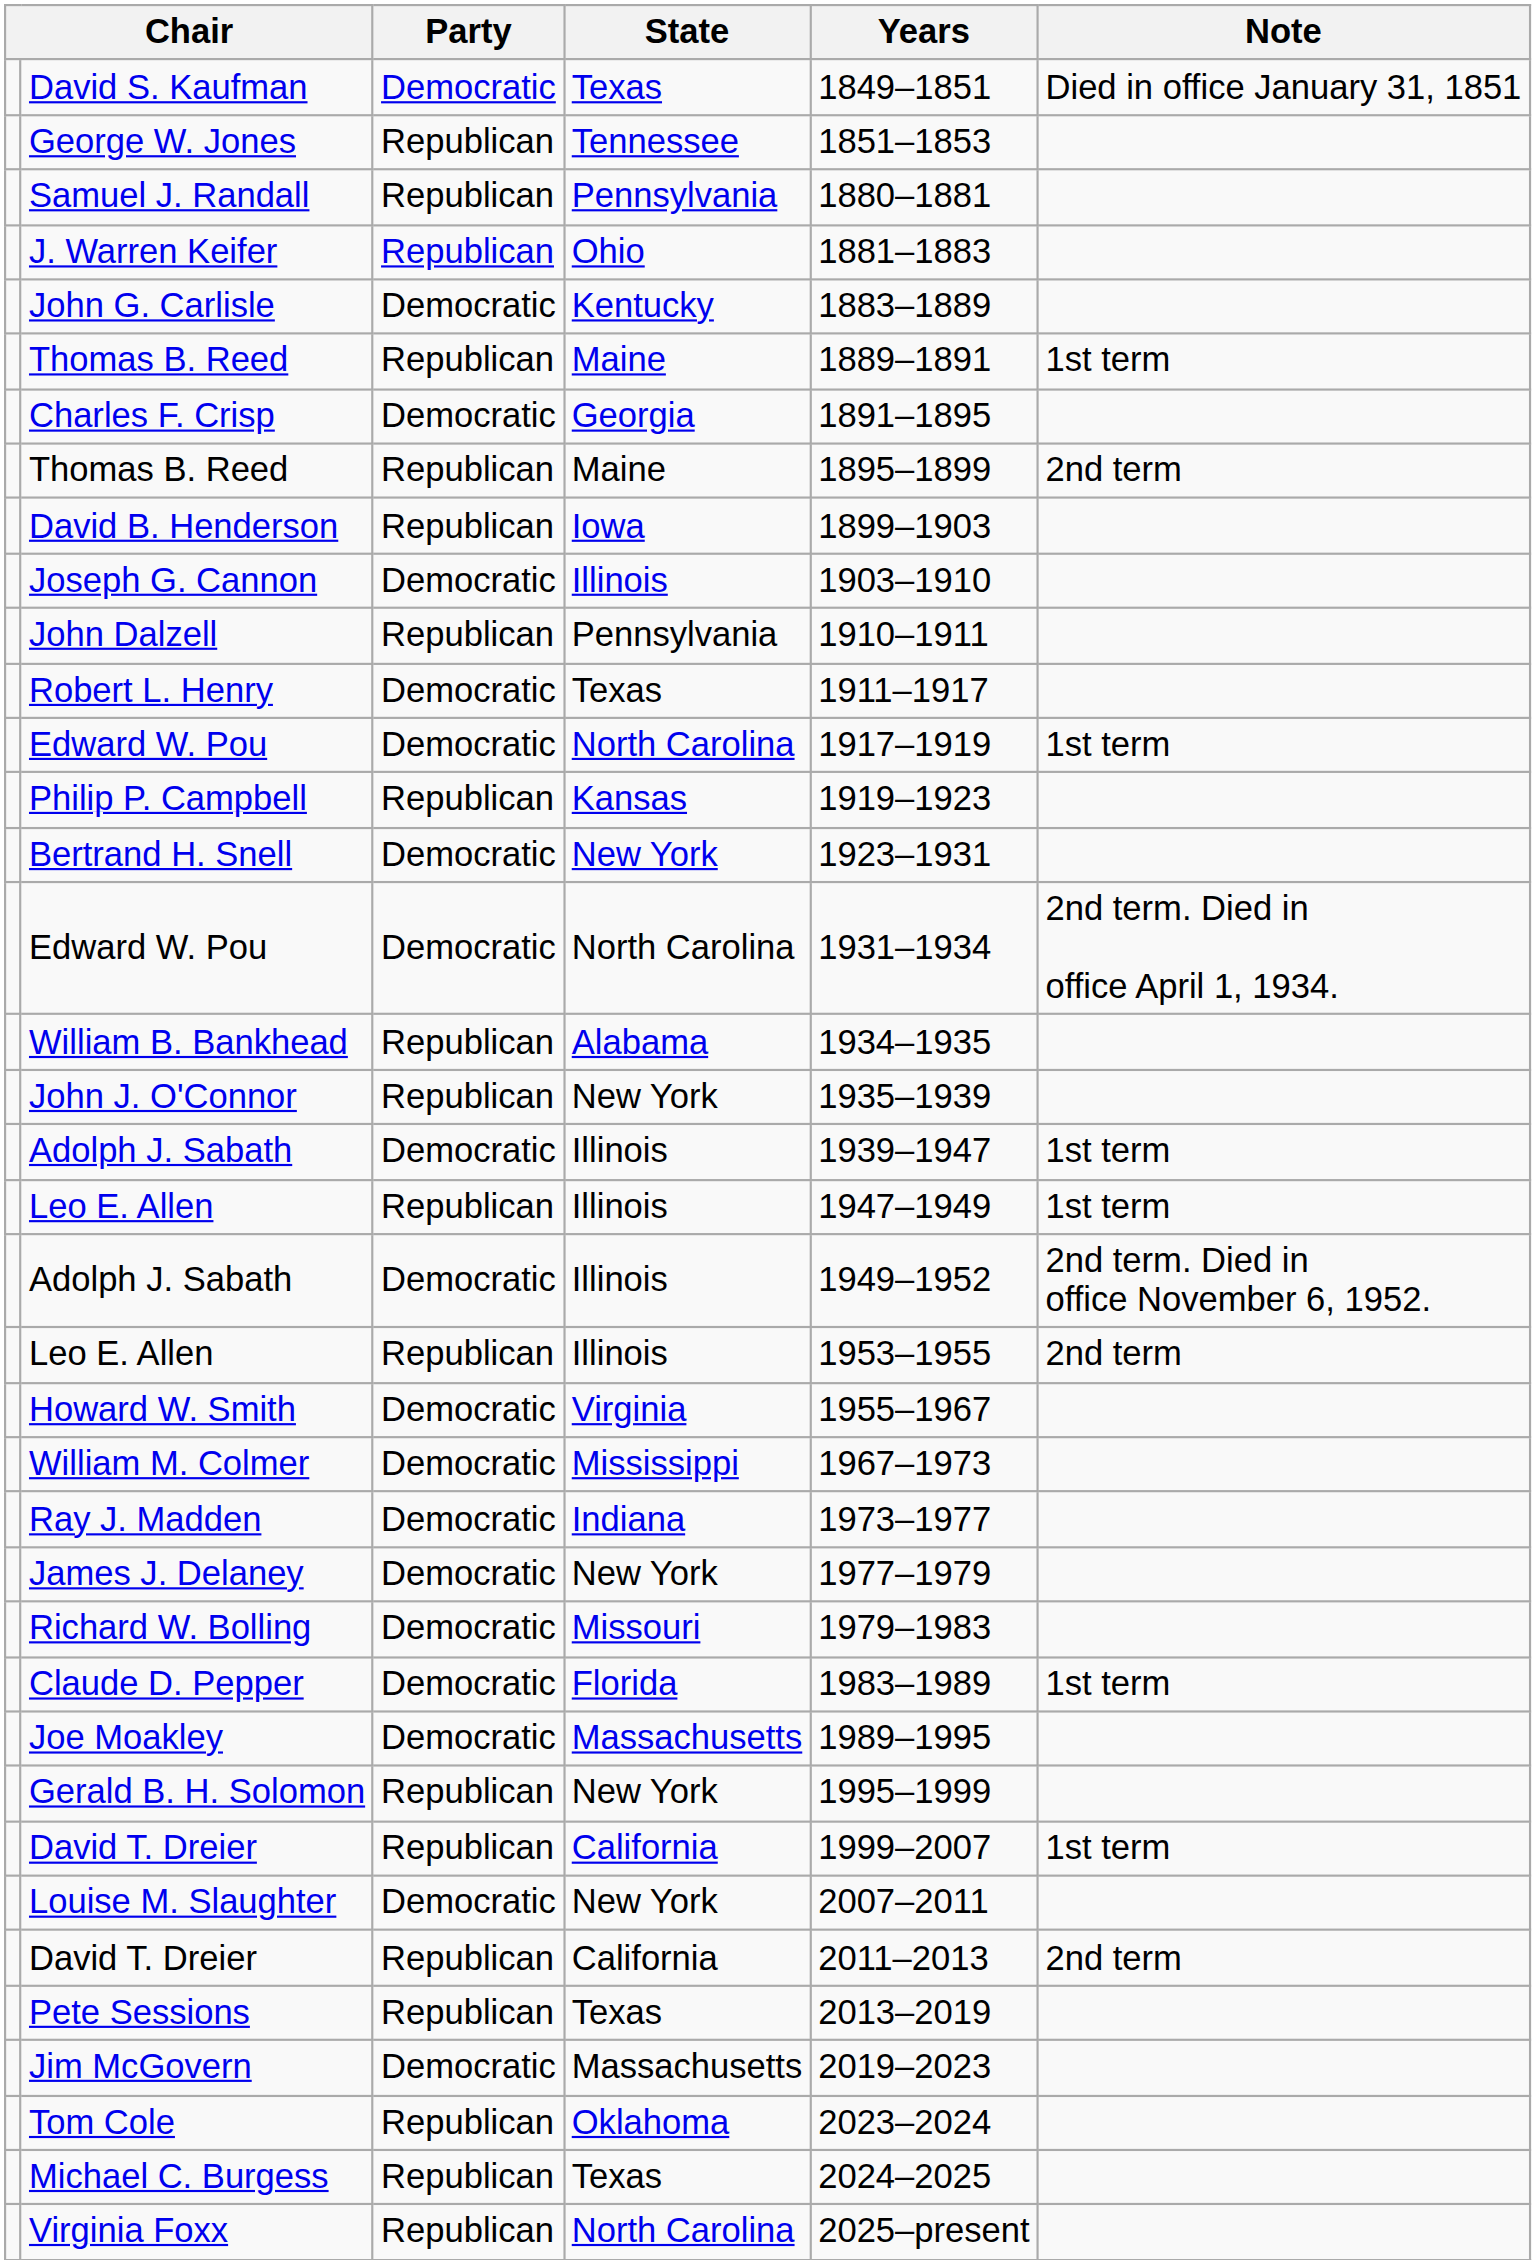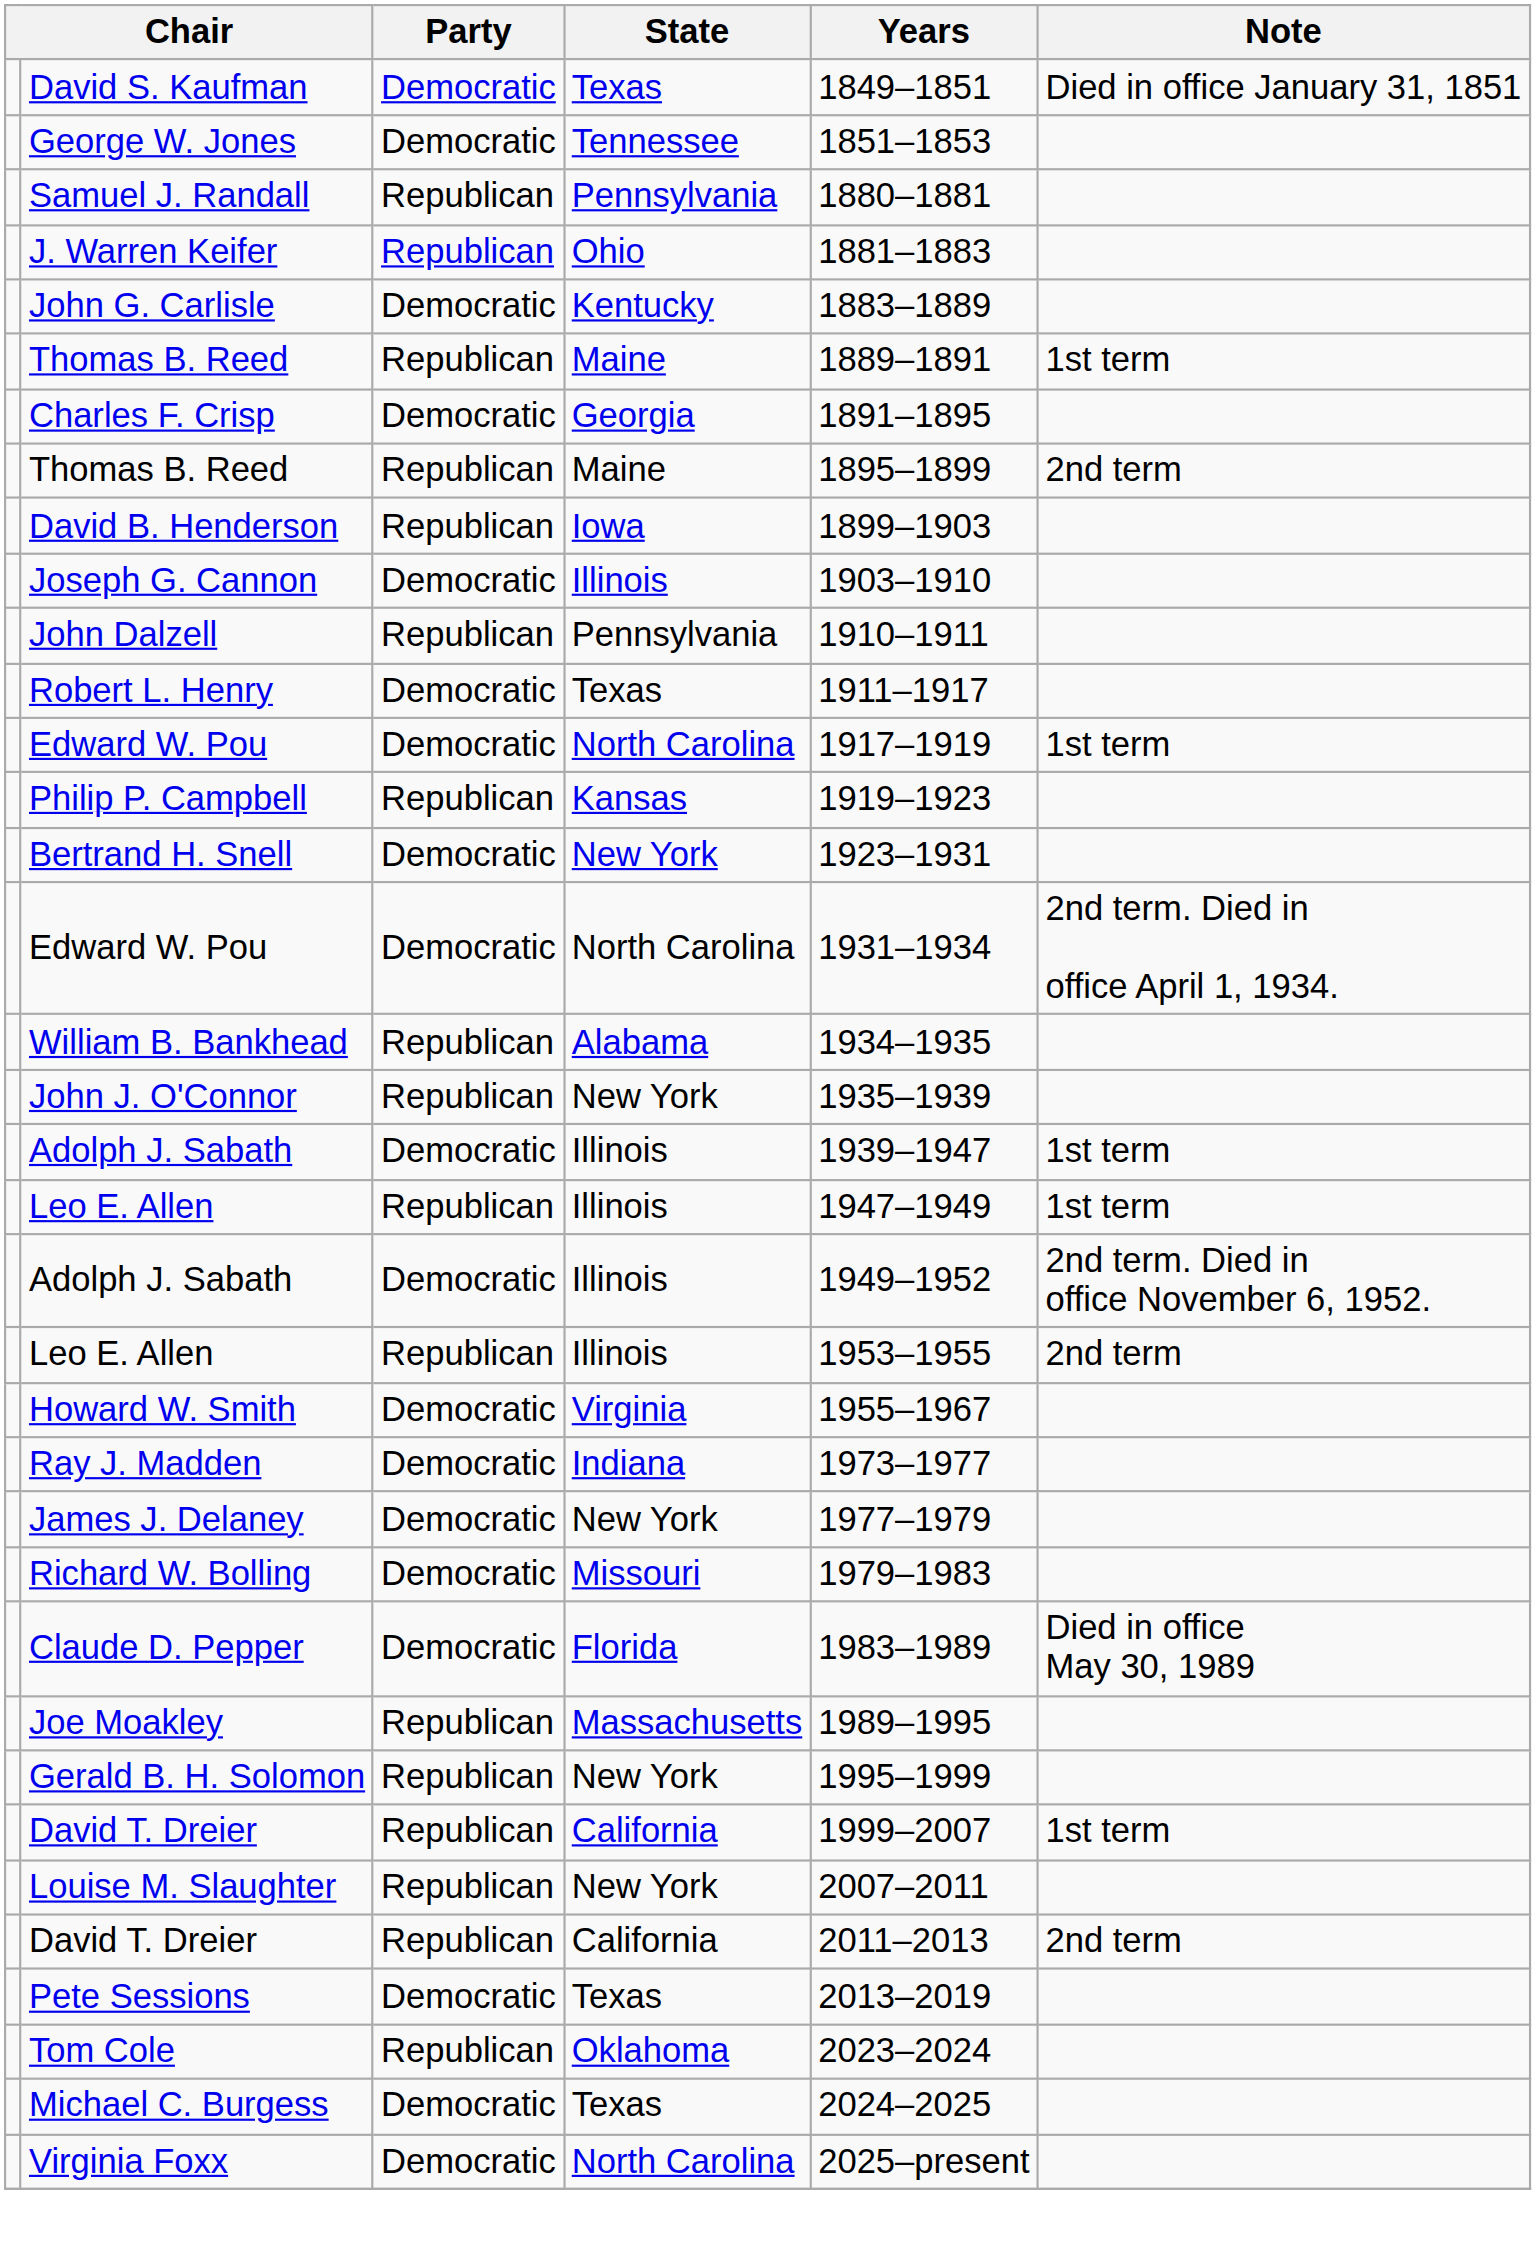George W. Jones | Party: Republican -> Democratic
- row: William M. Colmer | Democratic | Mississippi | 1967–1973
Claude D. Pepper | Note: 1st term -> Died in office May 30, 1989
Joe Moakley | Party: Democratic -> Republican
Louise M. Slaughter | Party: Democratic -> Republican
Pete Sessions | Party: Republican -> Democratic
- row: Jim McGovern | Democratic | Massachusetts | 2019–2023
Michael C. Burgess | Party: Republican -> Democratic
Virginia Foxx | Party: Republican -> Democratic
